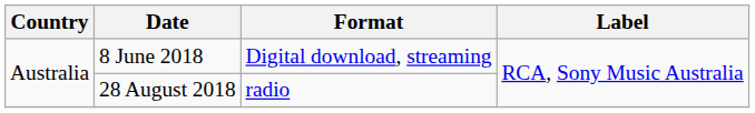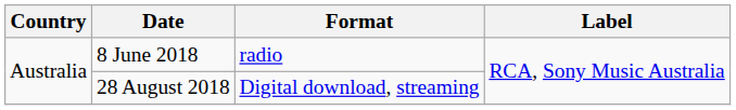8 June 2018 | Format: Digital download, streaming -> radio
28 August 2018 | Format: radio -> Digital download, streaming
